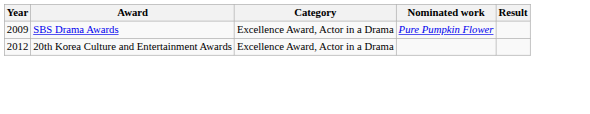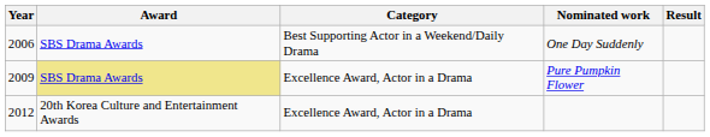+ row: 2006 | SBS Drama Awards | Best Supporting Actor in a Weekend/Daily Drama | One Day Suddenly
Pure Pumpkin Flower | Award: no background -> khaki background
